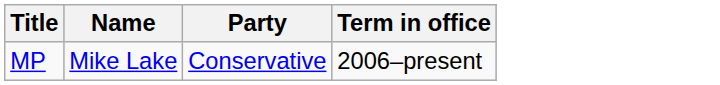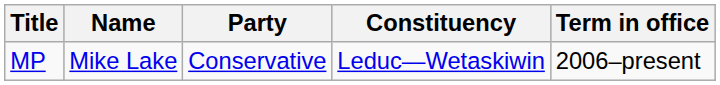+ column: Constituency | Leduc—Wetaskiwin
